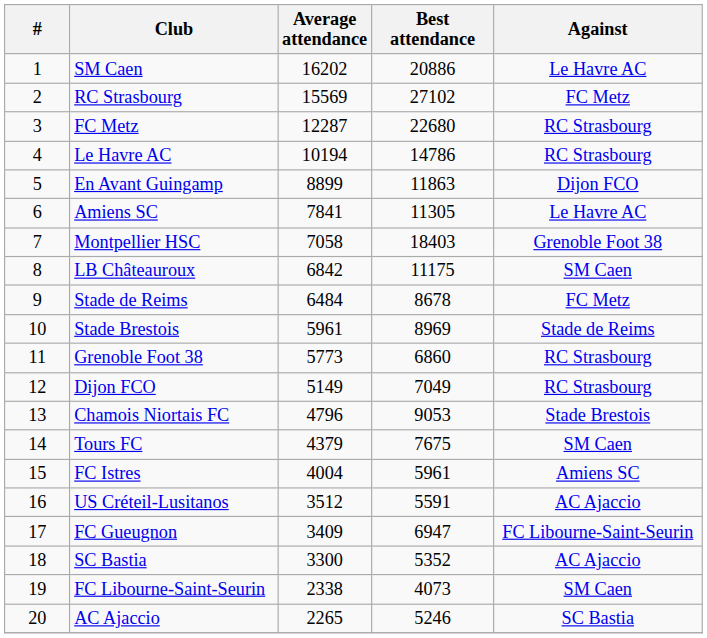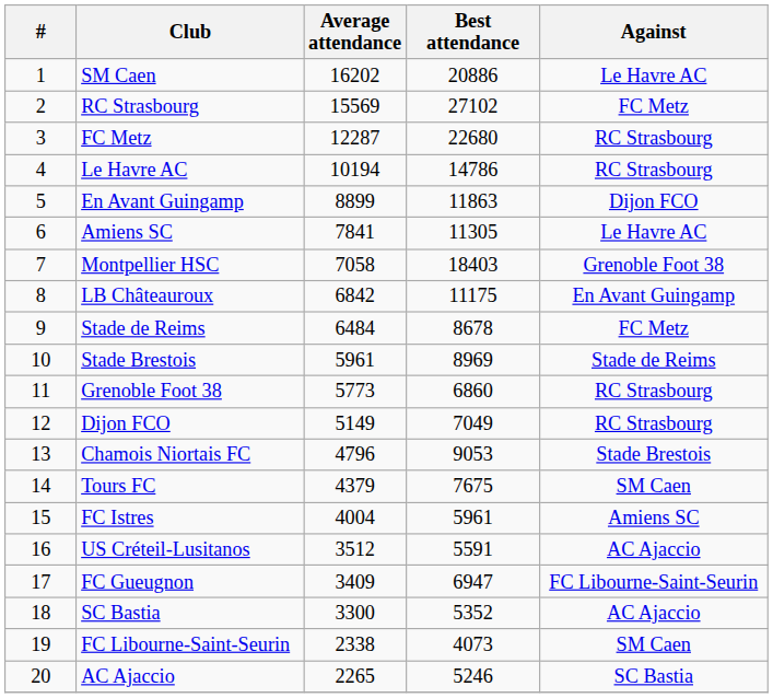LB Châteauroux | Against: SM Caen -> En Avant Guingamp
